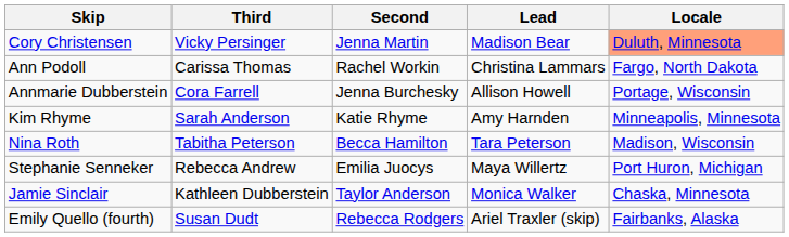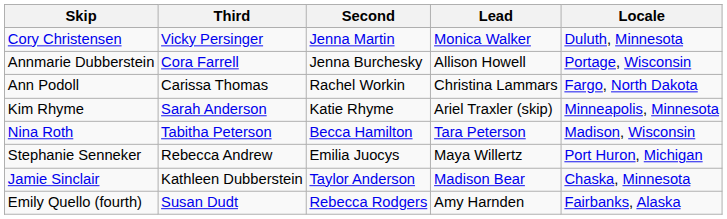Cory Christensen | Lead: Madison Bear -> Monica Walker
Cory Christensen | Locale: lightsalmon background -> no background
rows swapped: Annmarie Dubberstein <-> Ann Podoll
Kim Rhyme | Lead: Amy Harnden -> Ariel Traxler (skip)
Jamie Sinclair | Lead: Monica Walker -> Madison Bear
Emily Quello (fourth) | Lead: Ariel Traxler (skip) -> Amy Harnden
